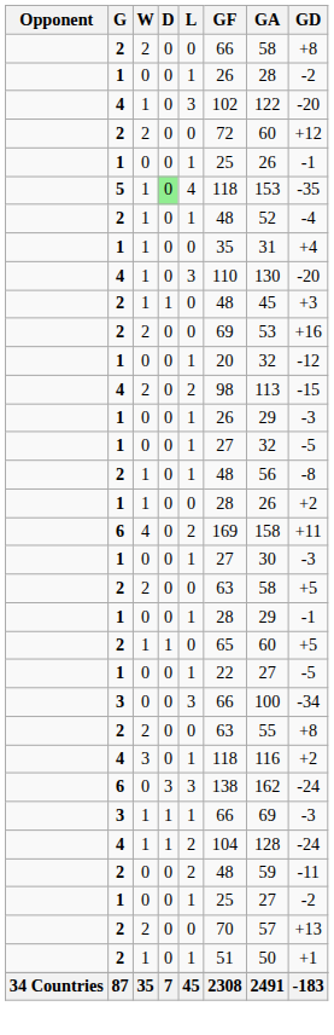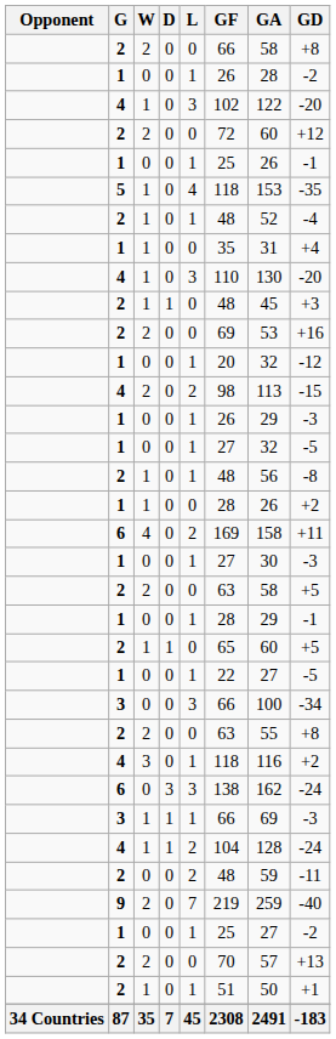5 | D: lightgreen background -> no background
+ row: 9 | 2 | 0 | 7 | 219 | 259 | -40
